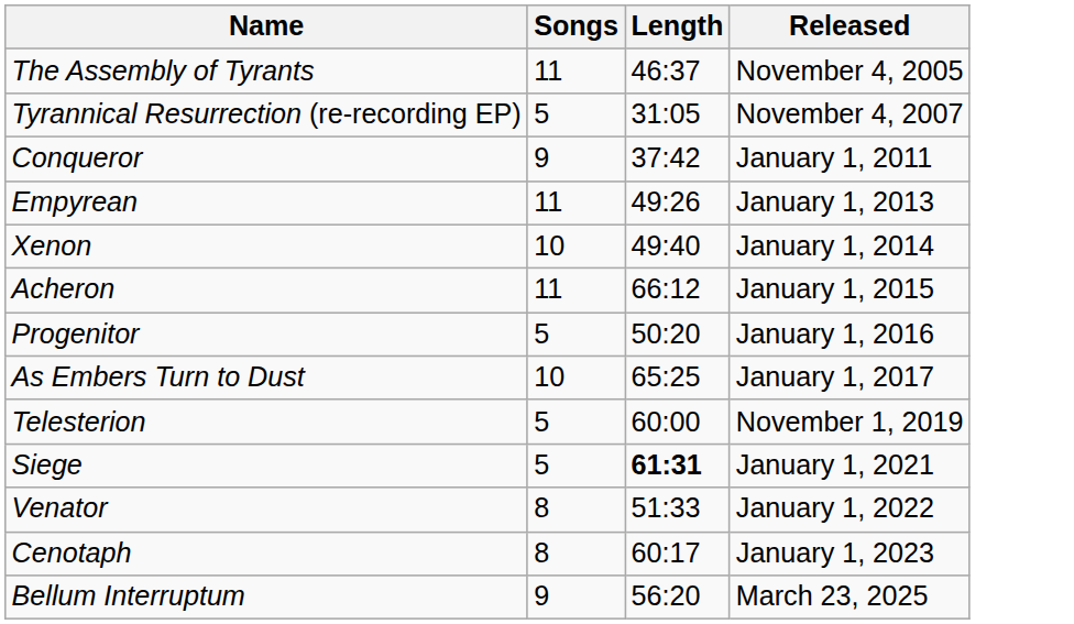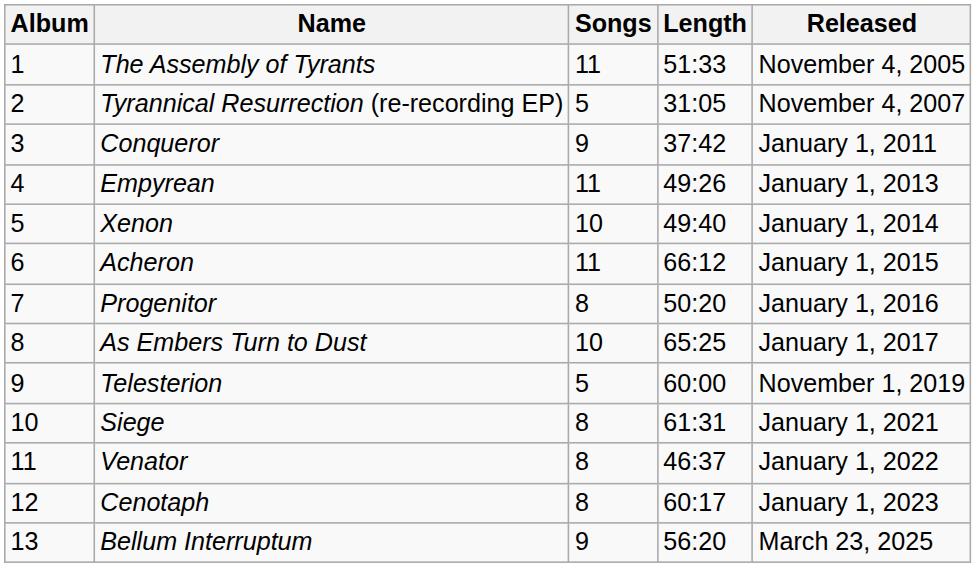+ column: Album | 1 | 2 | 3 | 4 | 5 | 6 | 7 | 8 | 9 | 10 | 11 | 12 | 13
The Assembly of Tyrants | Length: 46:37 -> 51:33
Progenitor | Songs: 5 -> 8
Siege | Songs: 5 -> 8
Siege | Length: bold -> normal
Venator | Length: 51:33 -> 46:37
